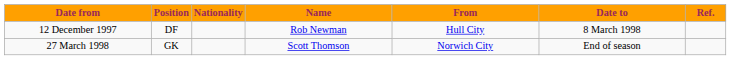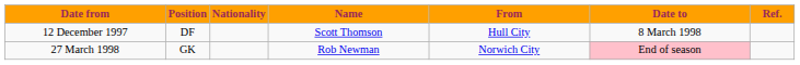12 December 1997 | Name: Rob Newman -> Scott Thomson
27 March 1998 | Name: Scott Thomson -> Rob Newman
27 March 1998 | Date to: no background -> pink background
